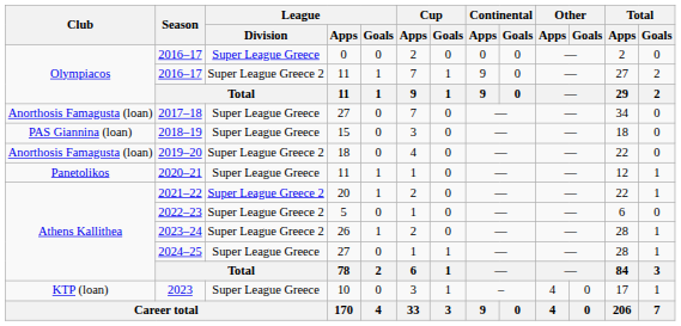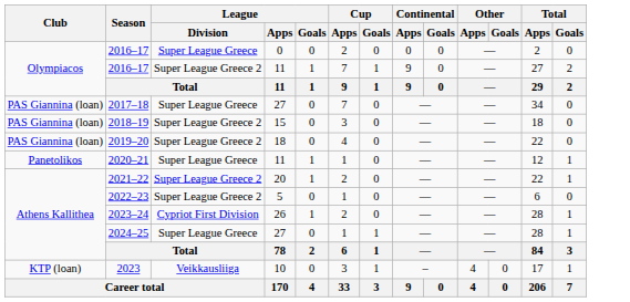2017–18 | Club: Anorthosis Famagusta (loan) -> PAS Giannina (loan)
2018–19 | League / Division: Super League Greece -> Super League Greece 2
2019–20 | Club: Anorthosis Famagusta (loan) -> PAS Giannina (loan)
2023–24 | League / Division: Super League Greece 2 -> Cypriot First Division
2023 | League / Division: Super League Greece -> Veikkausliiga
